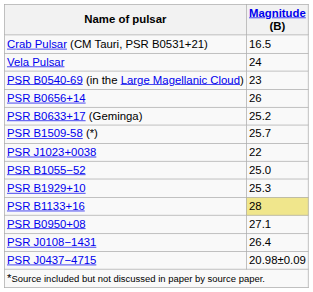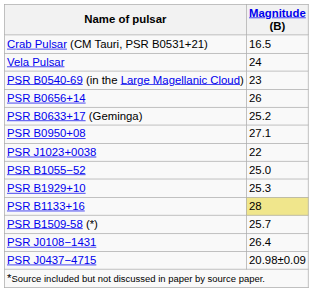rows swapped: PSR B1509-58 (*) <-> PSR B0950+08
